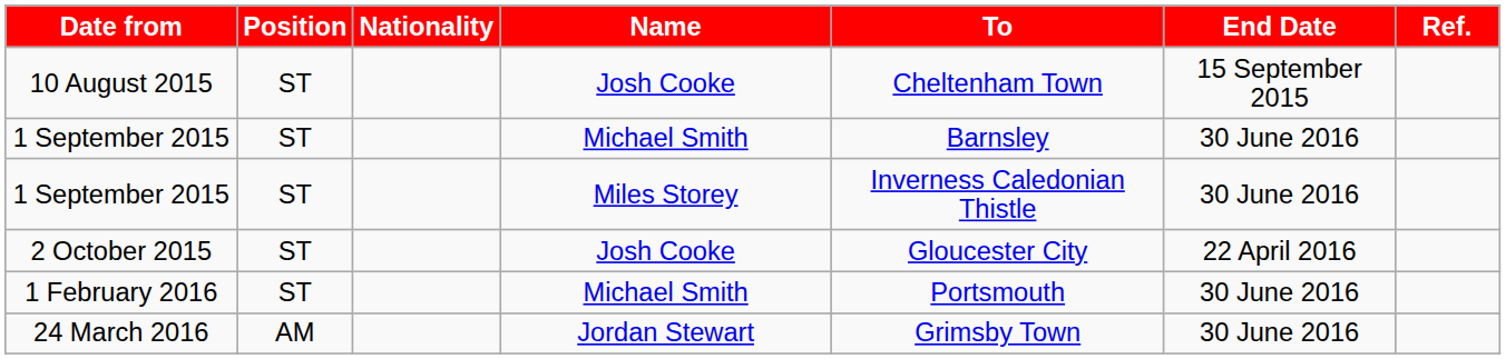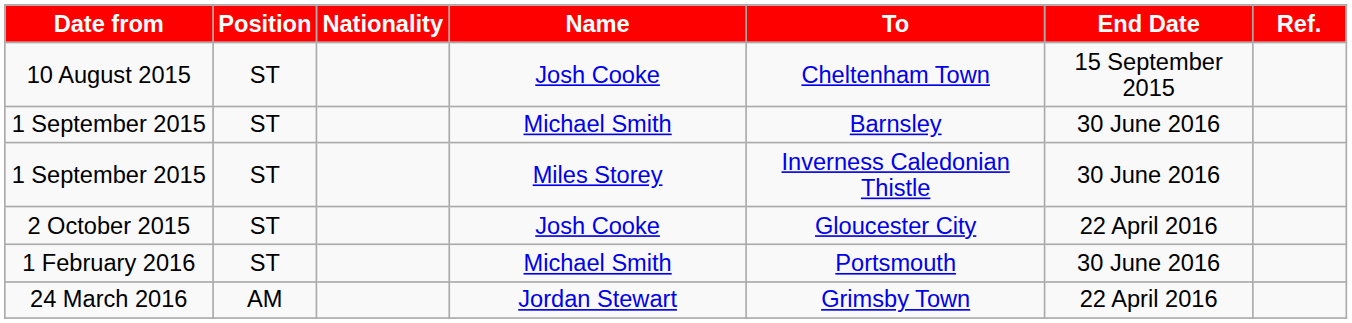24 March 2016 | End Date: 30 June 2016 -> 22 April 2016
